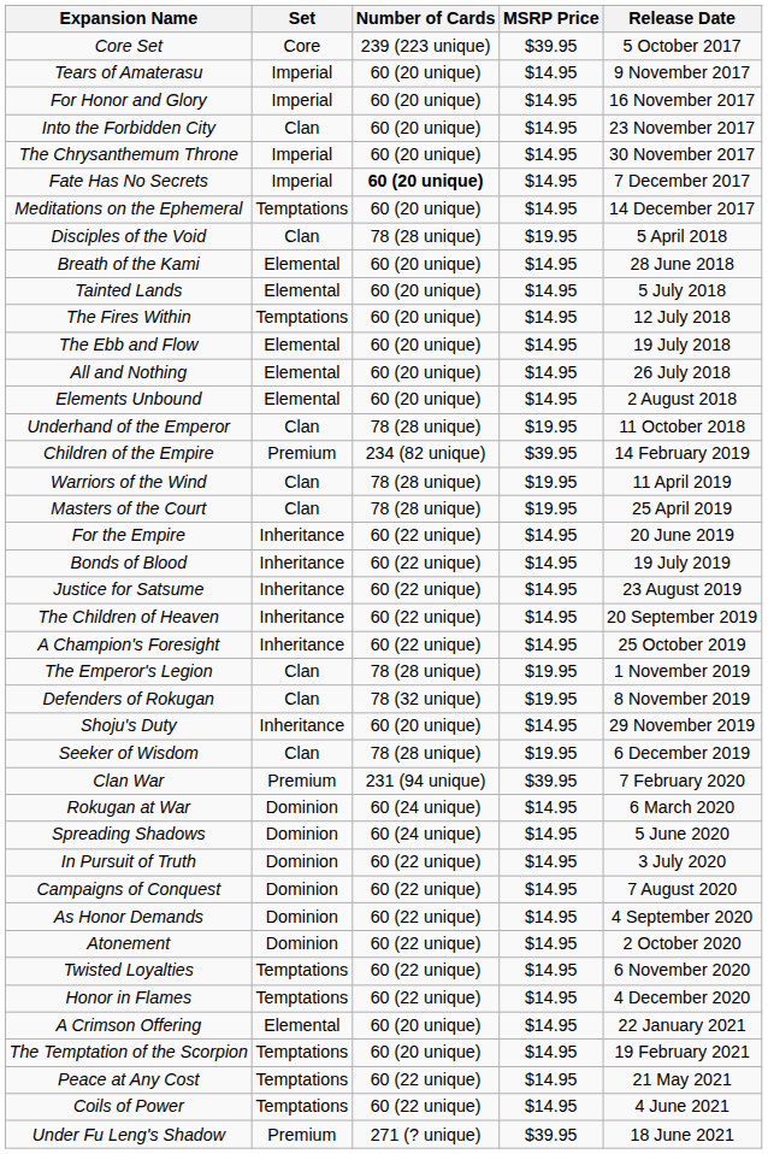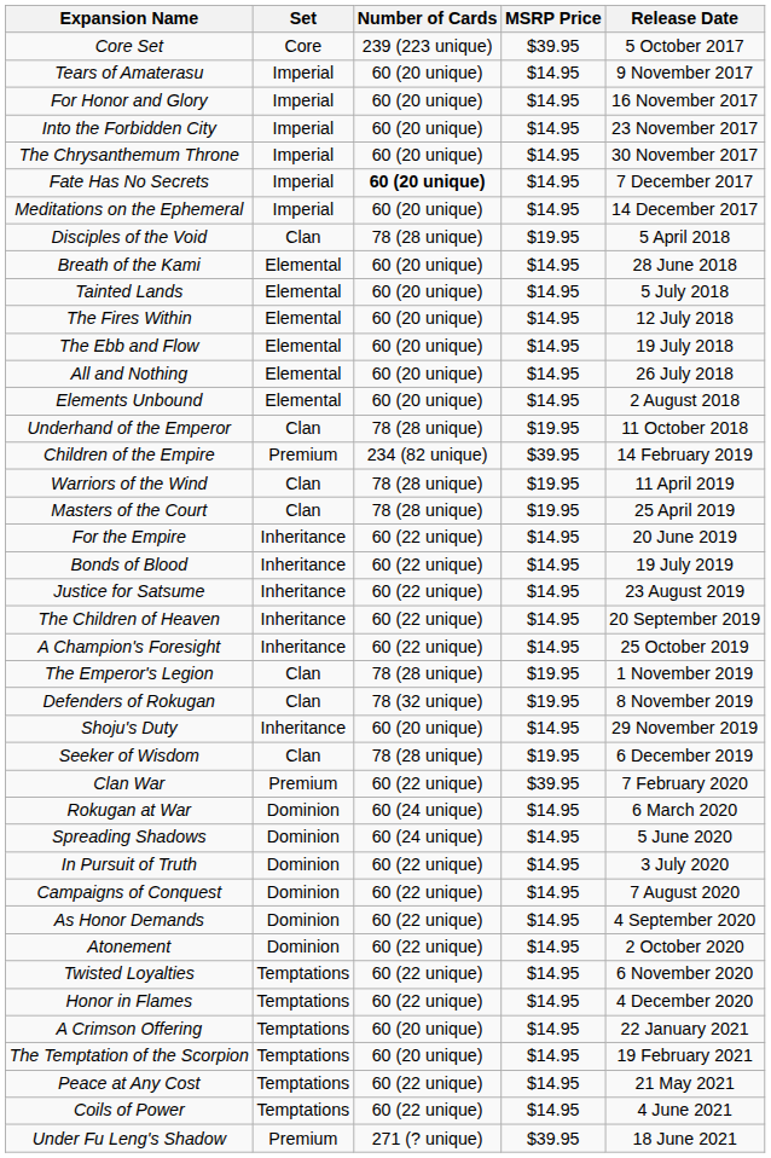Into the Forbidden City | Set: Clan -> Imperial
Meditations on the Ephemeral | Set: Temptations -> Imperial
The Fires Within | Set: Temptations -> Elemental
Clan War | Number of Cards: 231 (94 unique) -> 60 (22 unique)
A Crimson Offering | Set: Elemental -> Temptations
